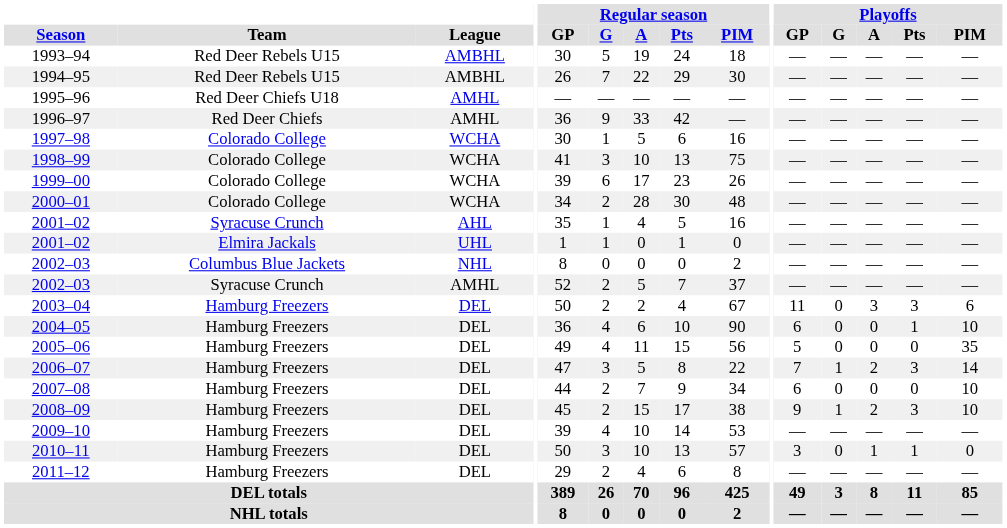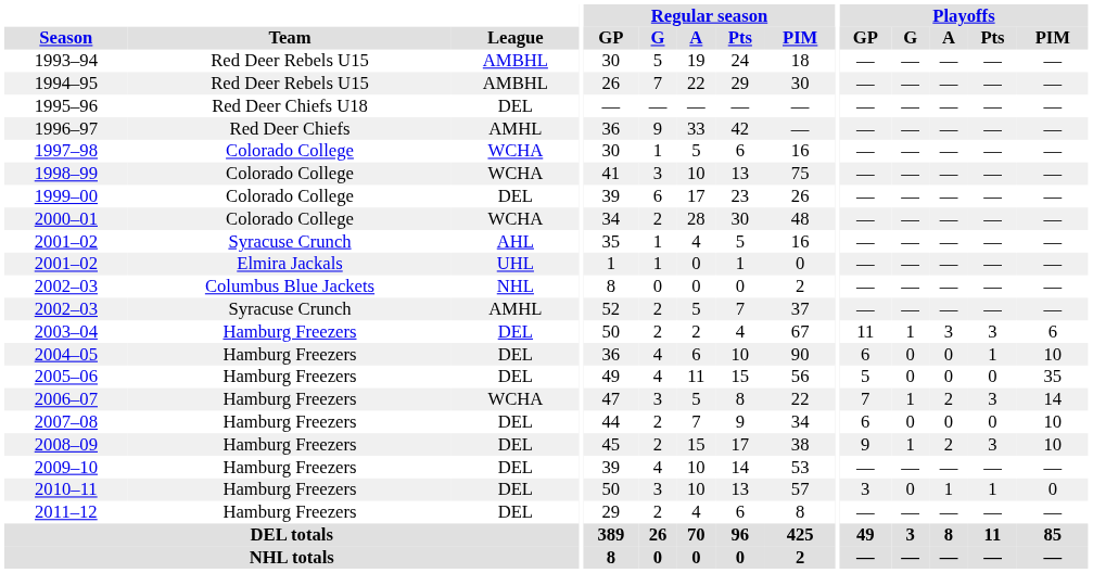1995–96 | League: AMHL -> DEL
1999–00 | League: WCHA -> DEL
2003–04 | Playoffs / G: 0 -> 1
2006–07 | League: DEL -> WCHA
